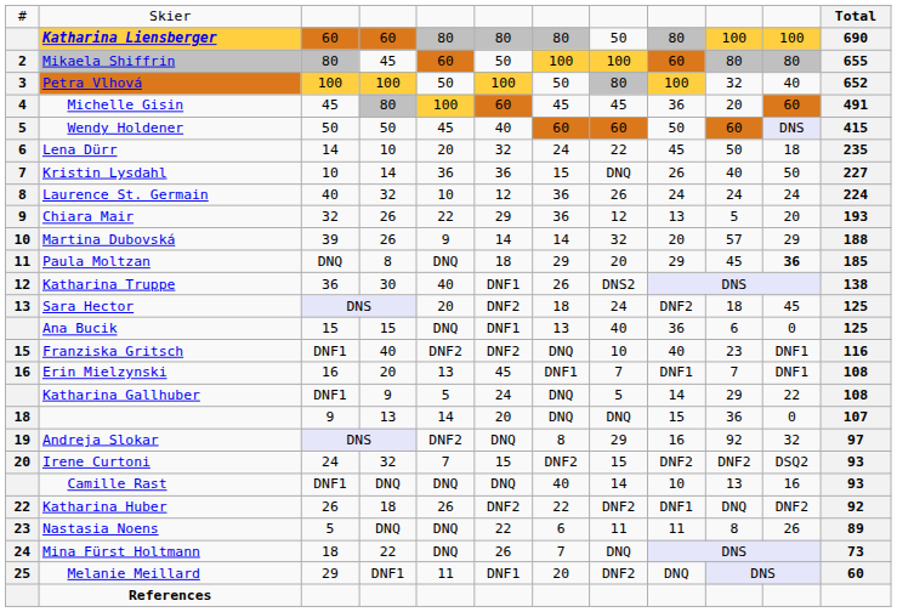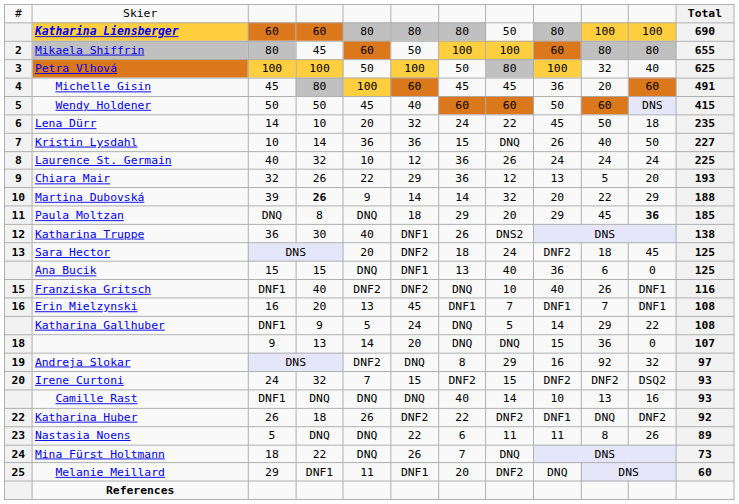Petra Vlhová | column 12: 652 -> 625
Laurence St. Germain | column 12: 224 -> 225
Martina Dubovská | column 4: normal -> bold
Martina Dubovská | column 10: 57 -> 22
Franziska Gritsch | column 10: 23 -> 26
